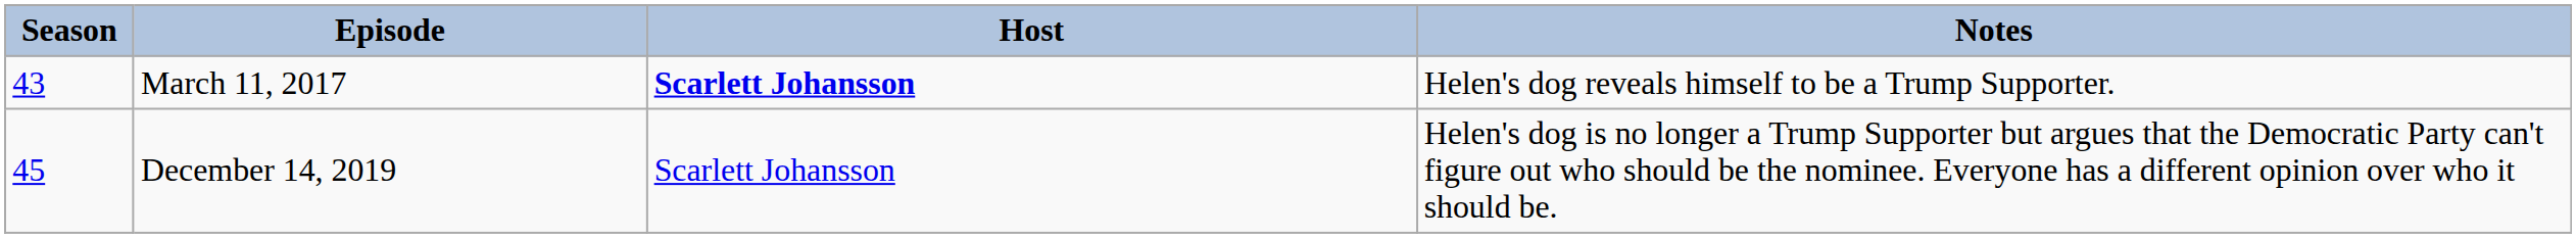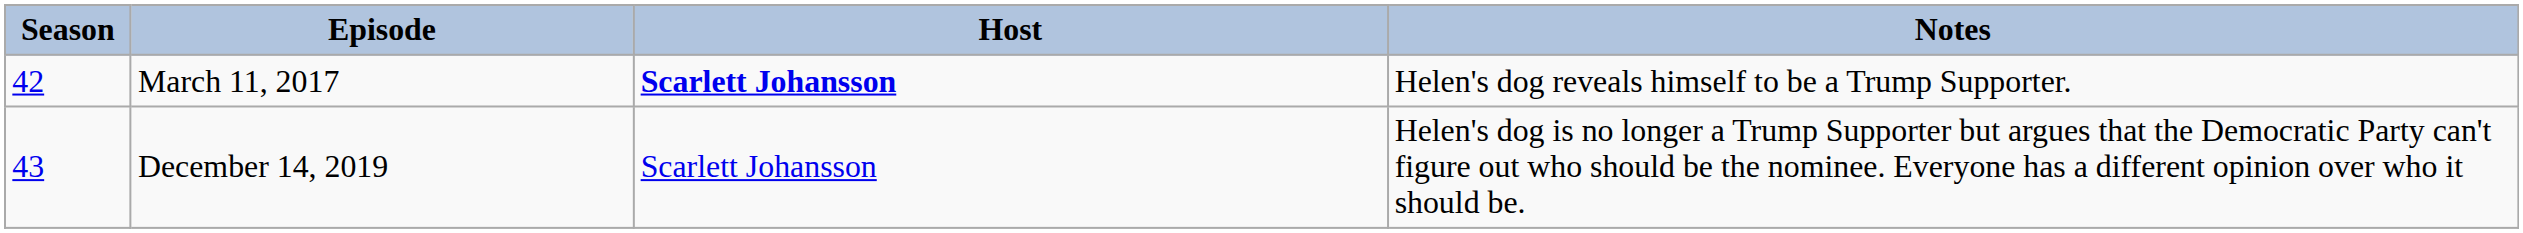March 11, 2017 | Season: 43 -> 42
December 14, 2019 | Season: 45 -> 43
